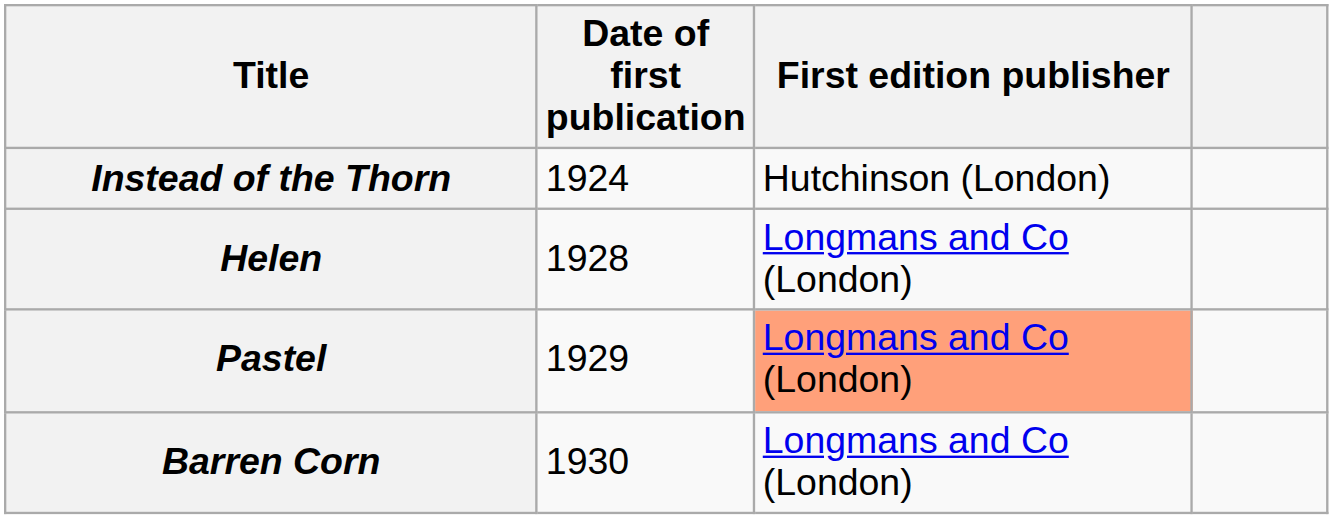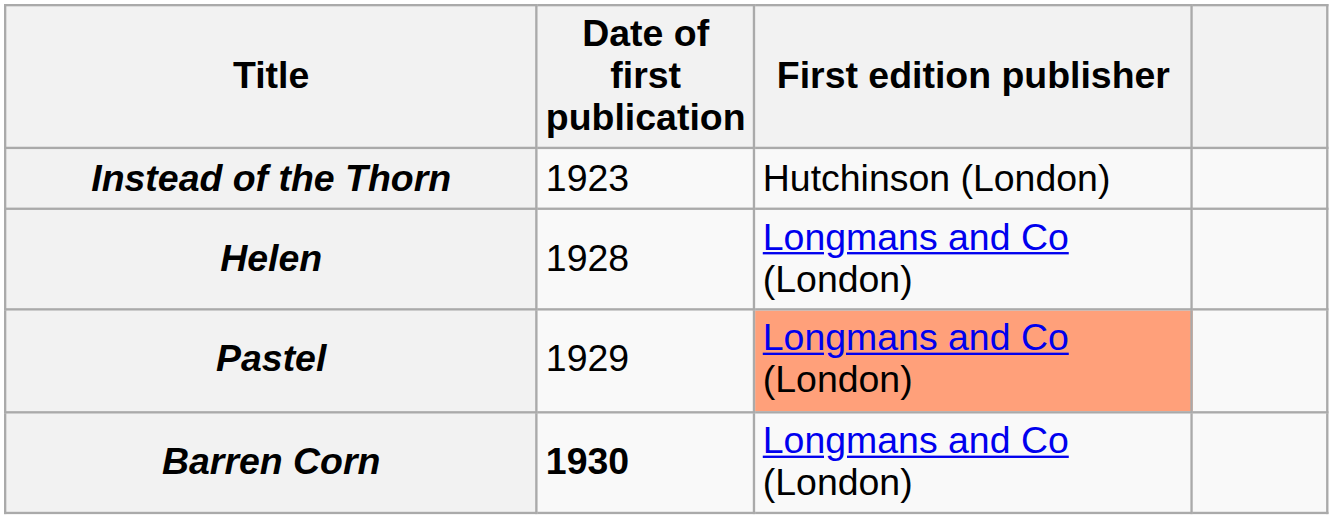Instead of the Thorn | Date of first publication: 1924 -> 1923
Barren Corn | Date of first publication: normal -> bold
